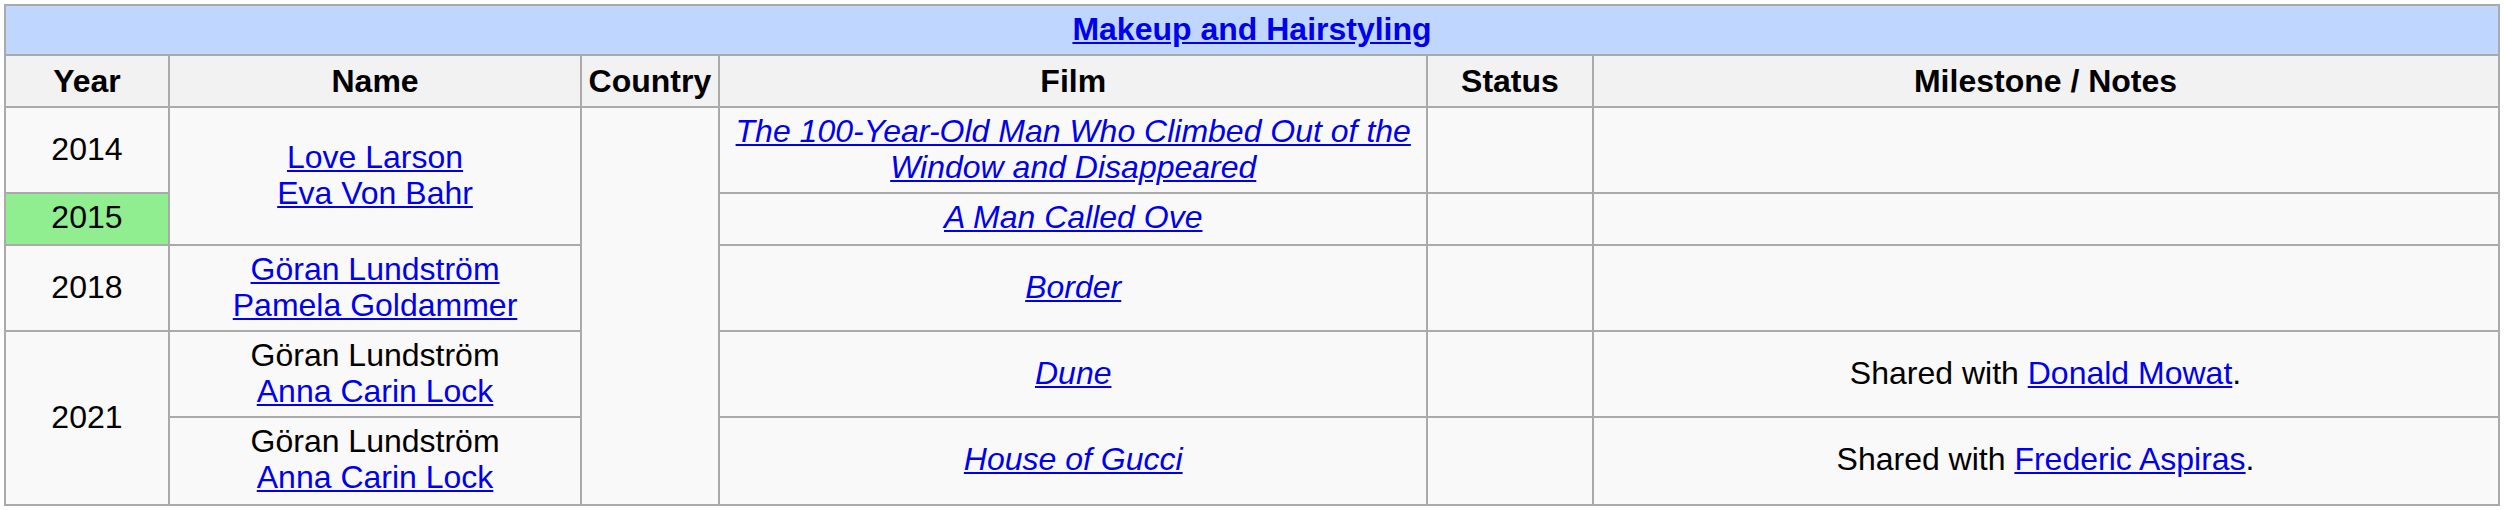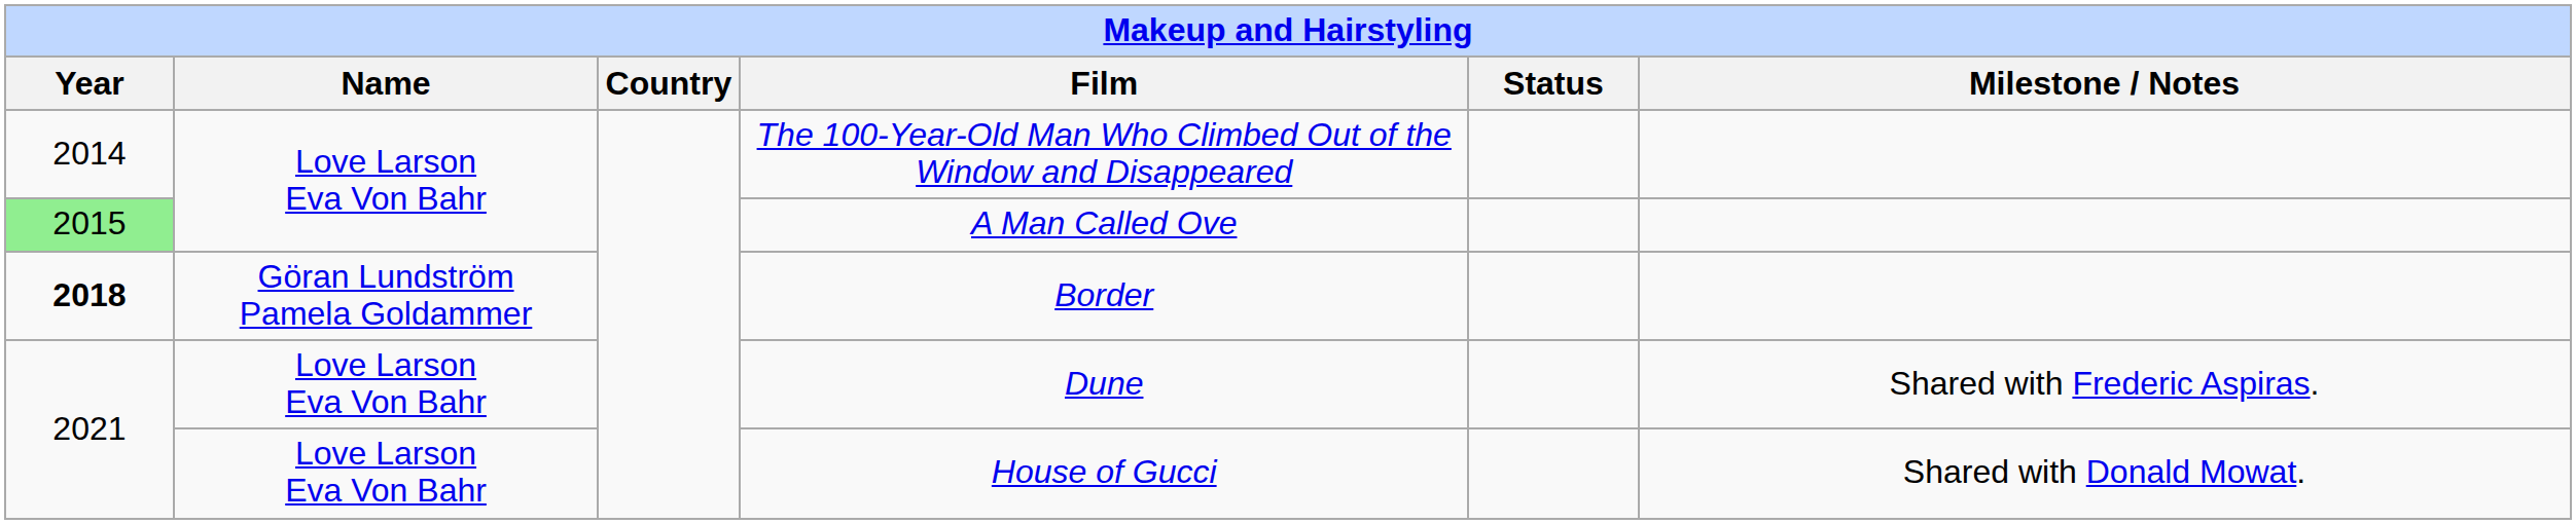Border | Year: normal -> bold
Dune | Name: Göran Lundström Anna Carin Lock -> Love Larson Eva Von Bahr
Dune | Milestone / Notes: Shared with Donald Mowat. -> Shared with Frederic Aspiras.
House of Gucci | Name: Göran Lundström Anna Carin Lock -> Love Larson Eva Von Bahr
House of Gucci | Milestone / Notes: Shared with Frederic Aspiras. -> Shared with Donald Mowat.
